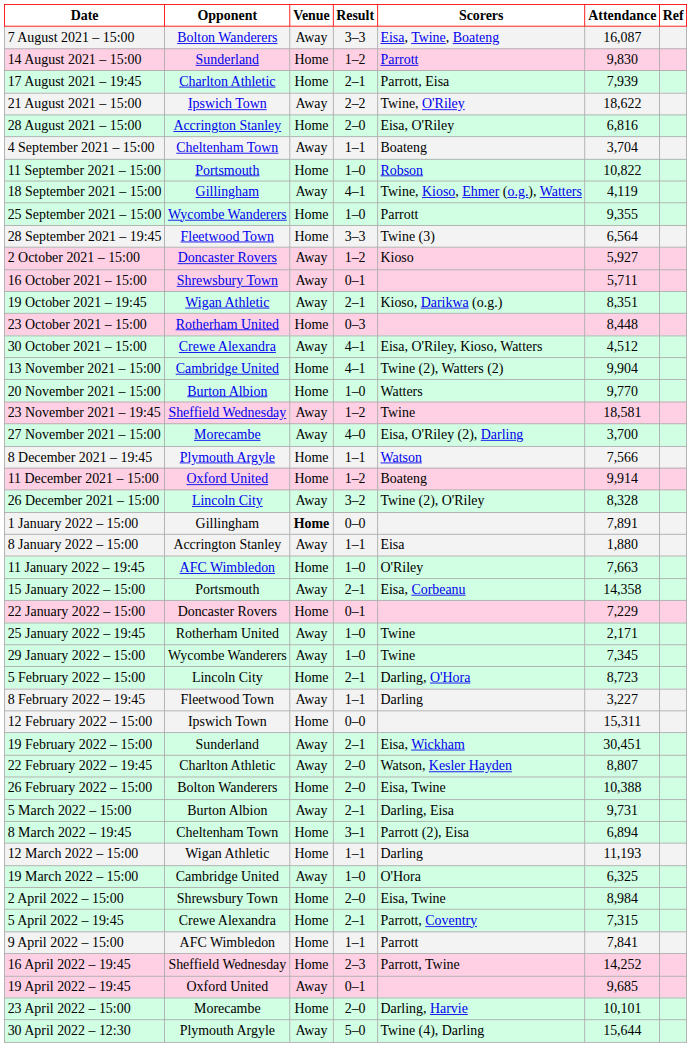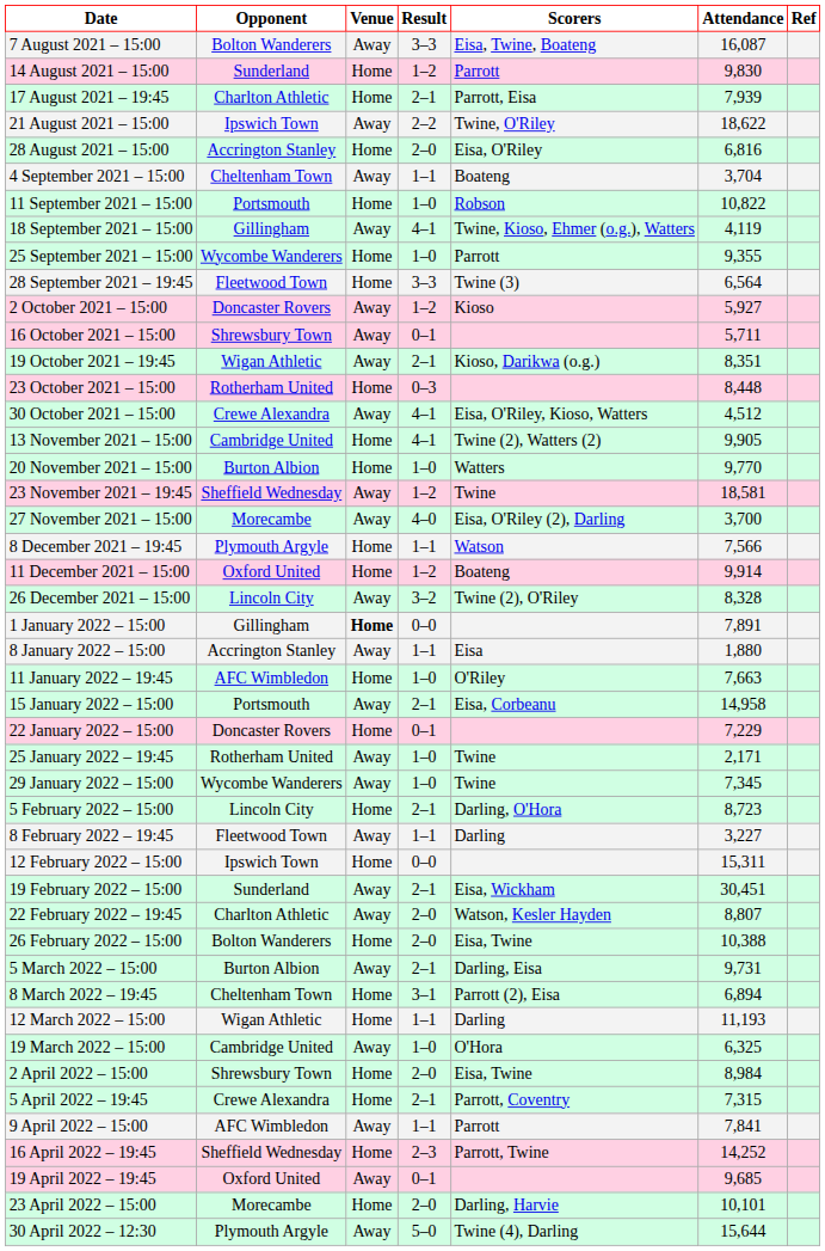13 November 2021 – 15:00 | Attendance: 9,904 -> 9,905
15 January 2022 – 15:00 | Attendance: 14,358 -> 14,958
9 April 2022 – 15:00 | Venue: Home -> Away
